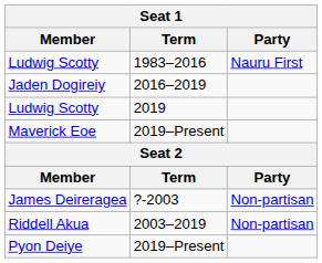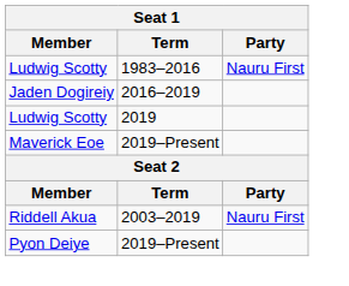- row: James Deireragea | ?-2003 | Non-partisan
Riddell Akua | Party: Non-partisan -> Nauru First
